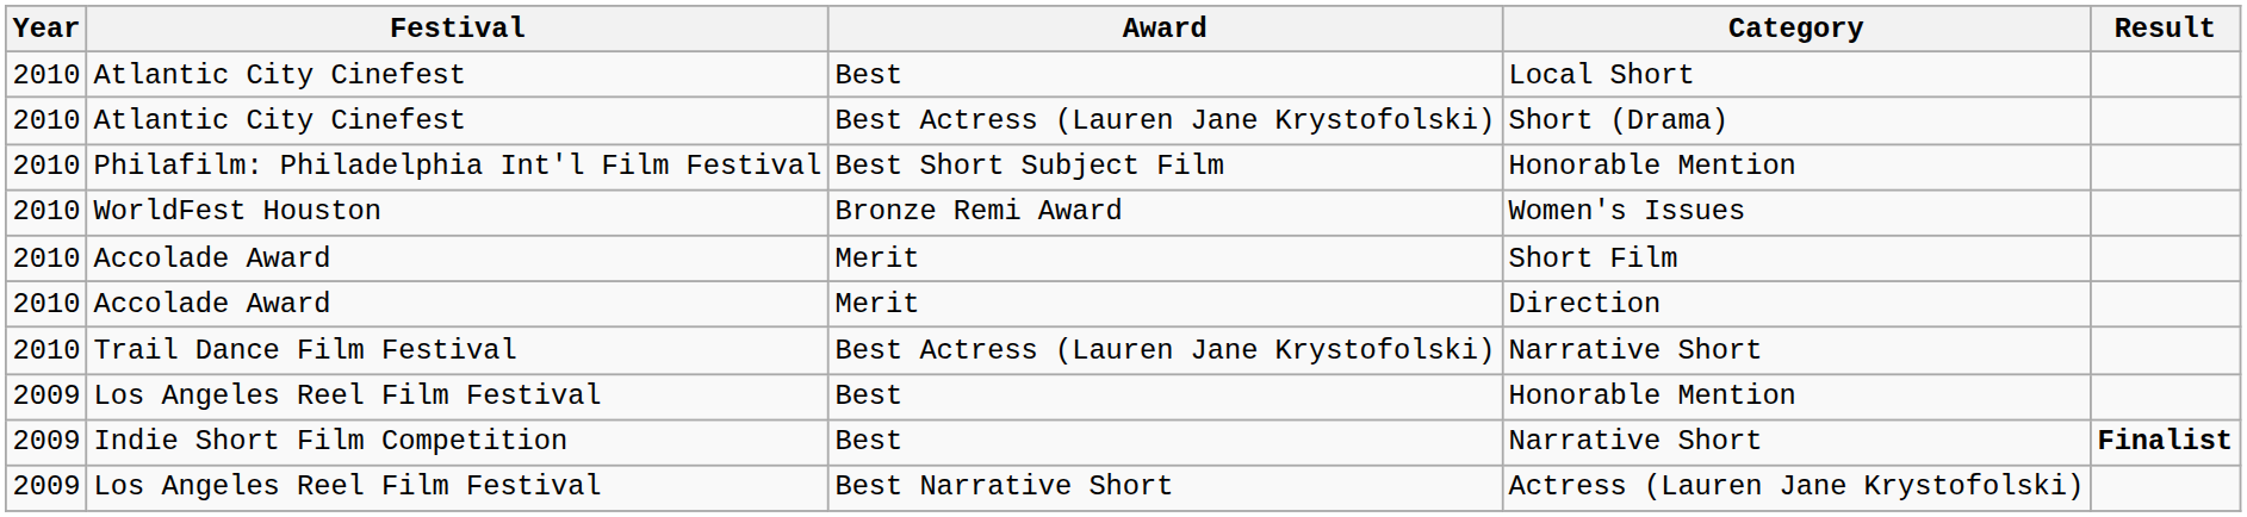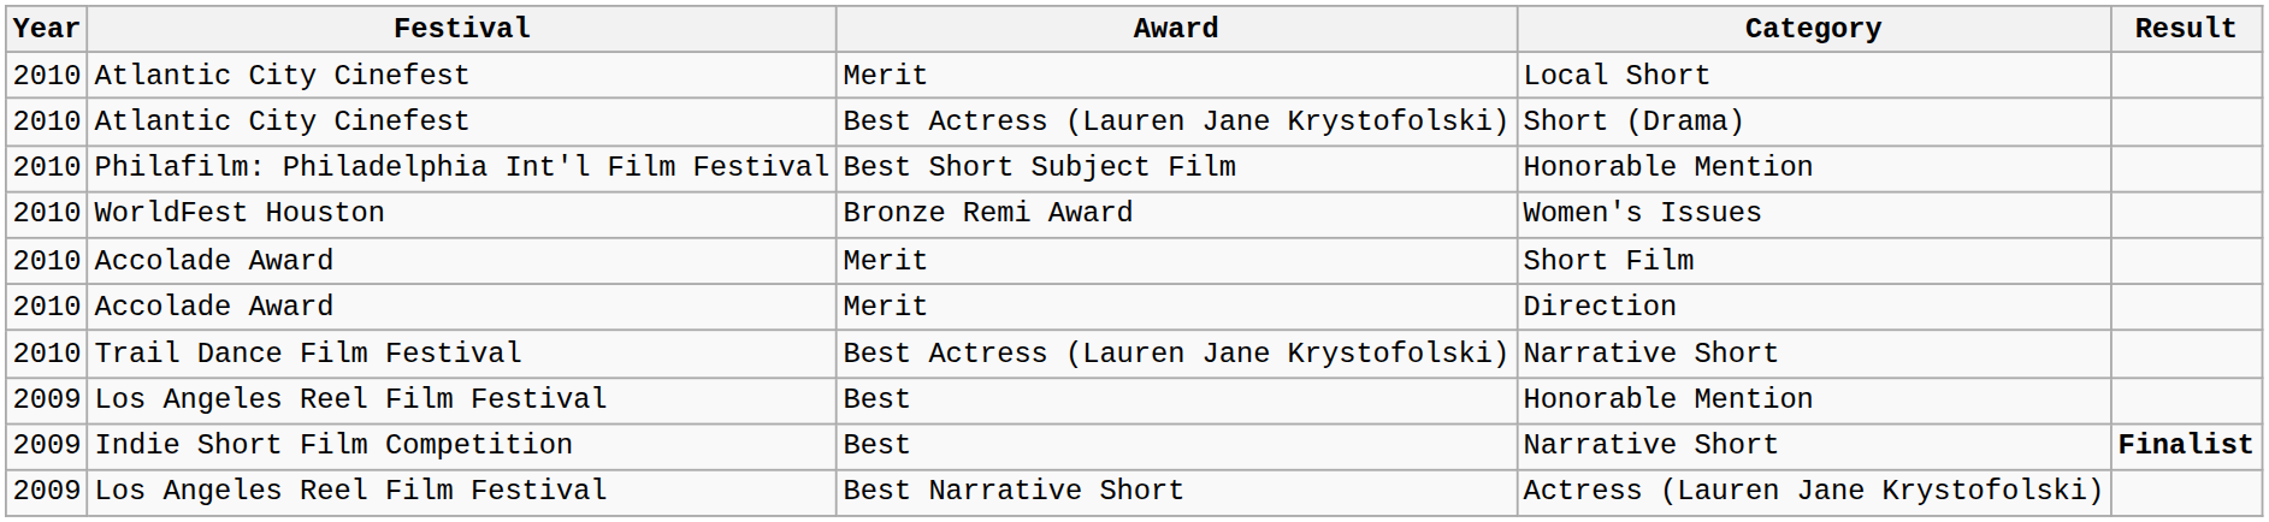Local Short | Award: Best -> Merit
